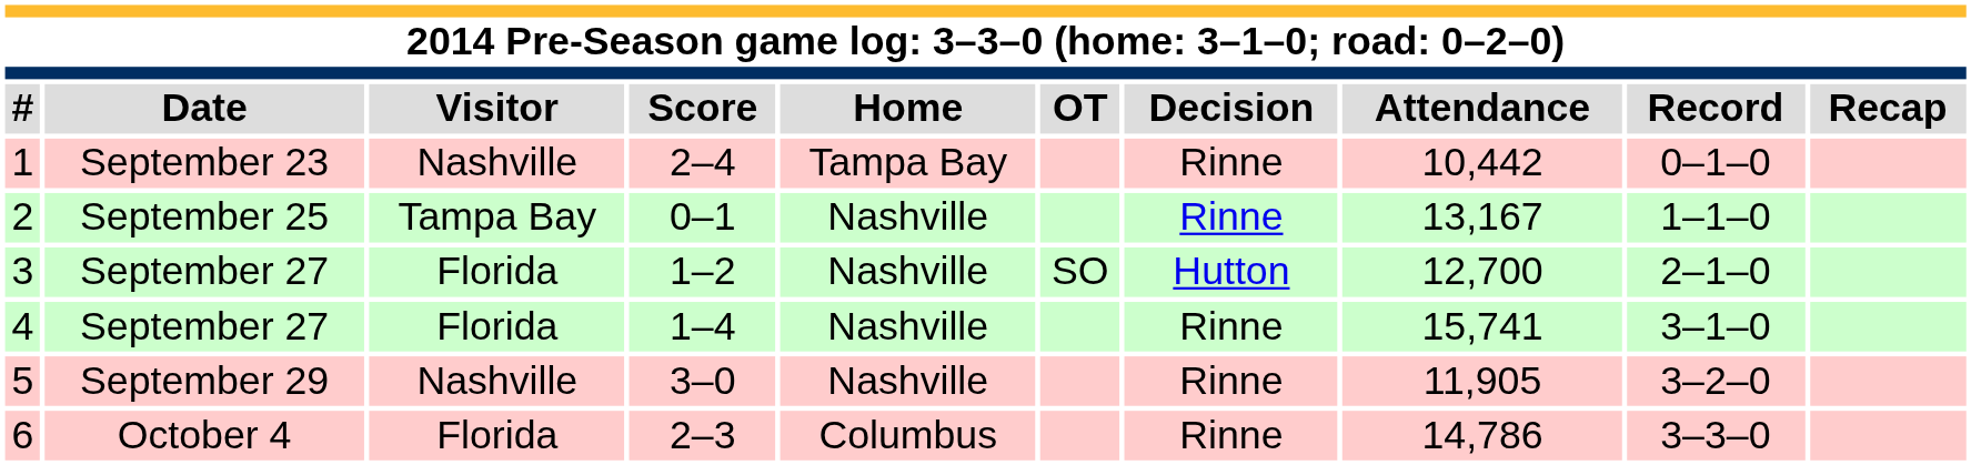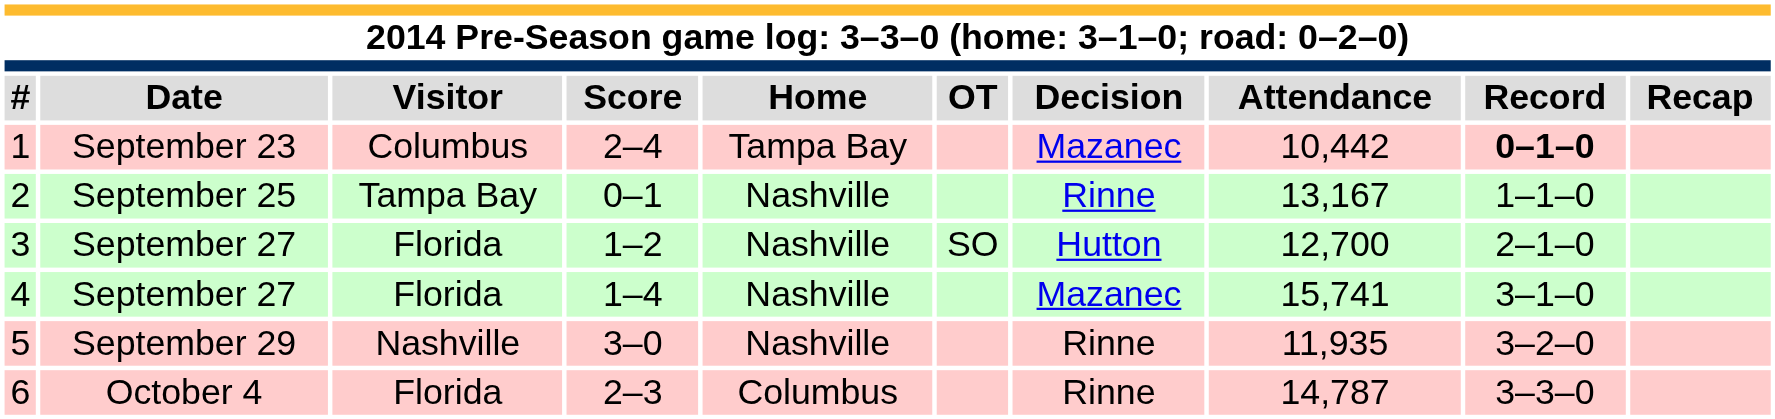1 | Visitor: Nashville -> Columbus
1 | Decision: Rinne -> Mazanec
1 | Record: normal -> bold
4 | Decision: Rinne -> Mazanec
5 | Attendance: 11,905 -> 11,935
6 | Attendance: 14,786 -> 14,787
